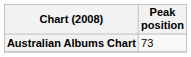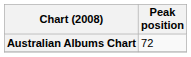Australian Albums Chart | Peak position: 73 -> 72
